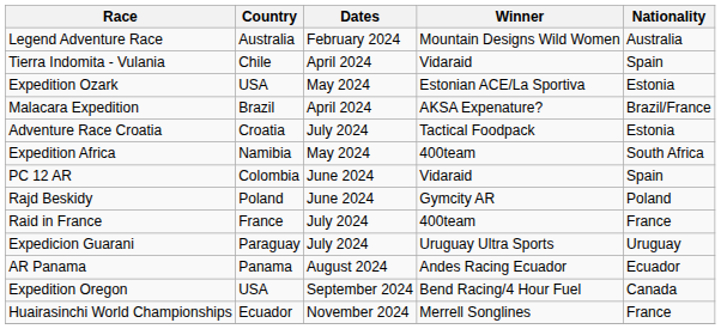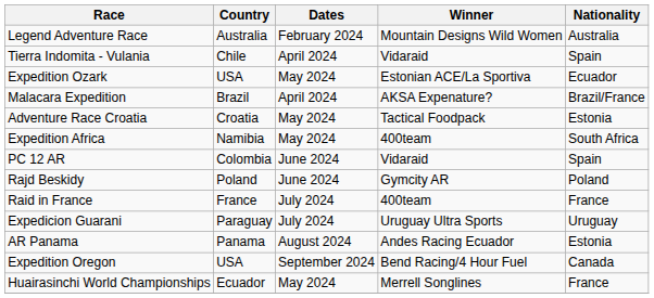Expedition Ozark | Nationality: Estonia -> Ecuador
Adventure Race Croatia | Dates: July 2024 -> May 2024
AR Panama | Nationality: Ecuador -> Estonia
Huairasinchi World Championships | Dates: November 2024 -> May 2024
